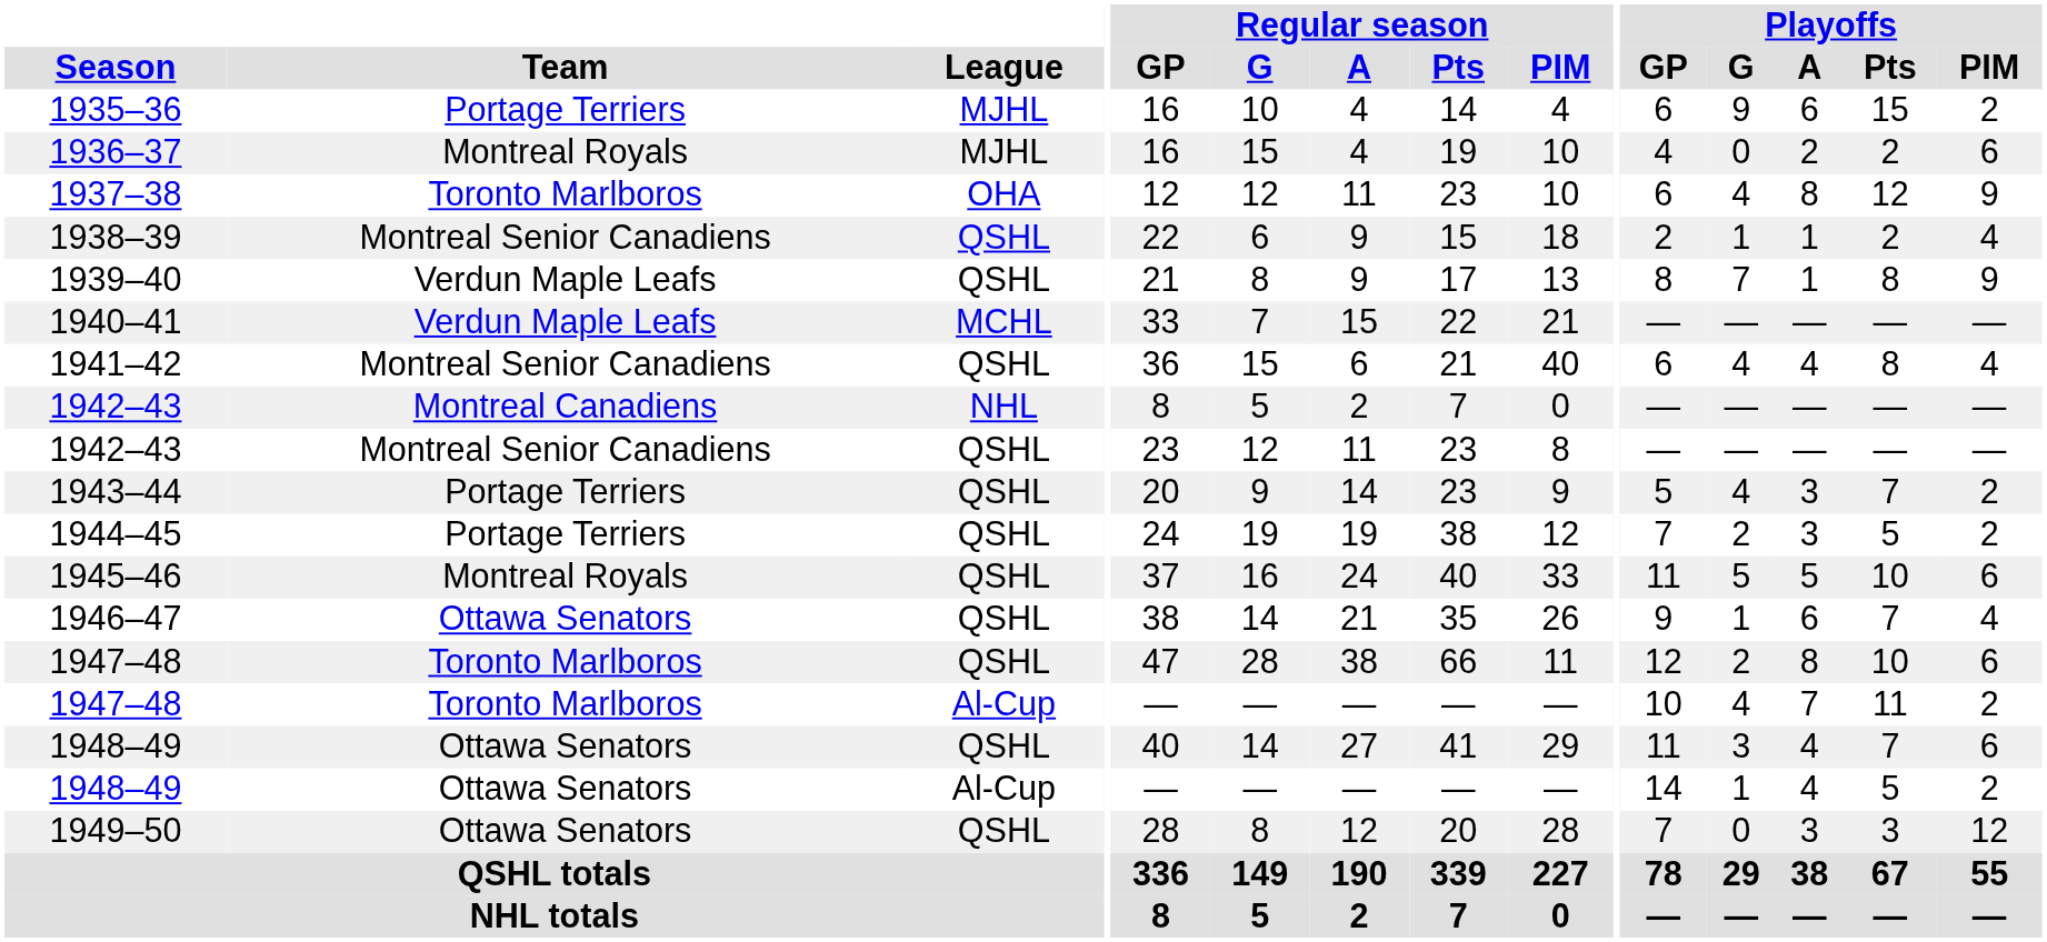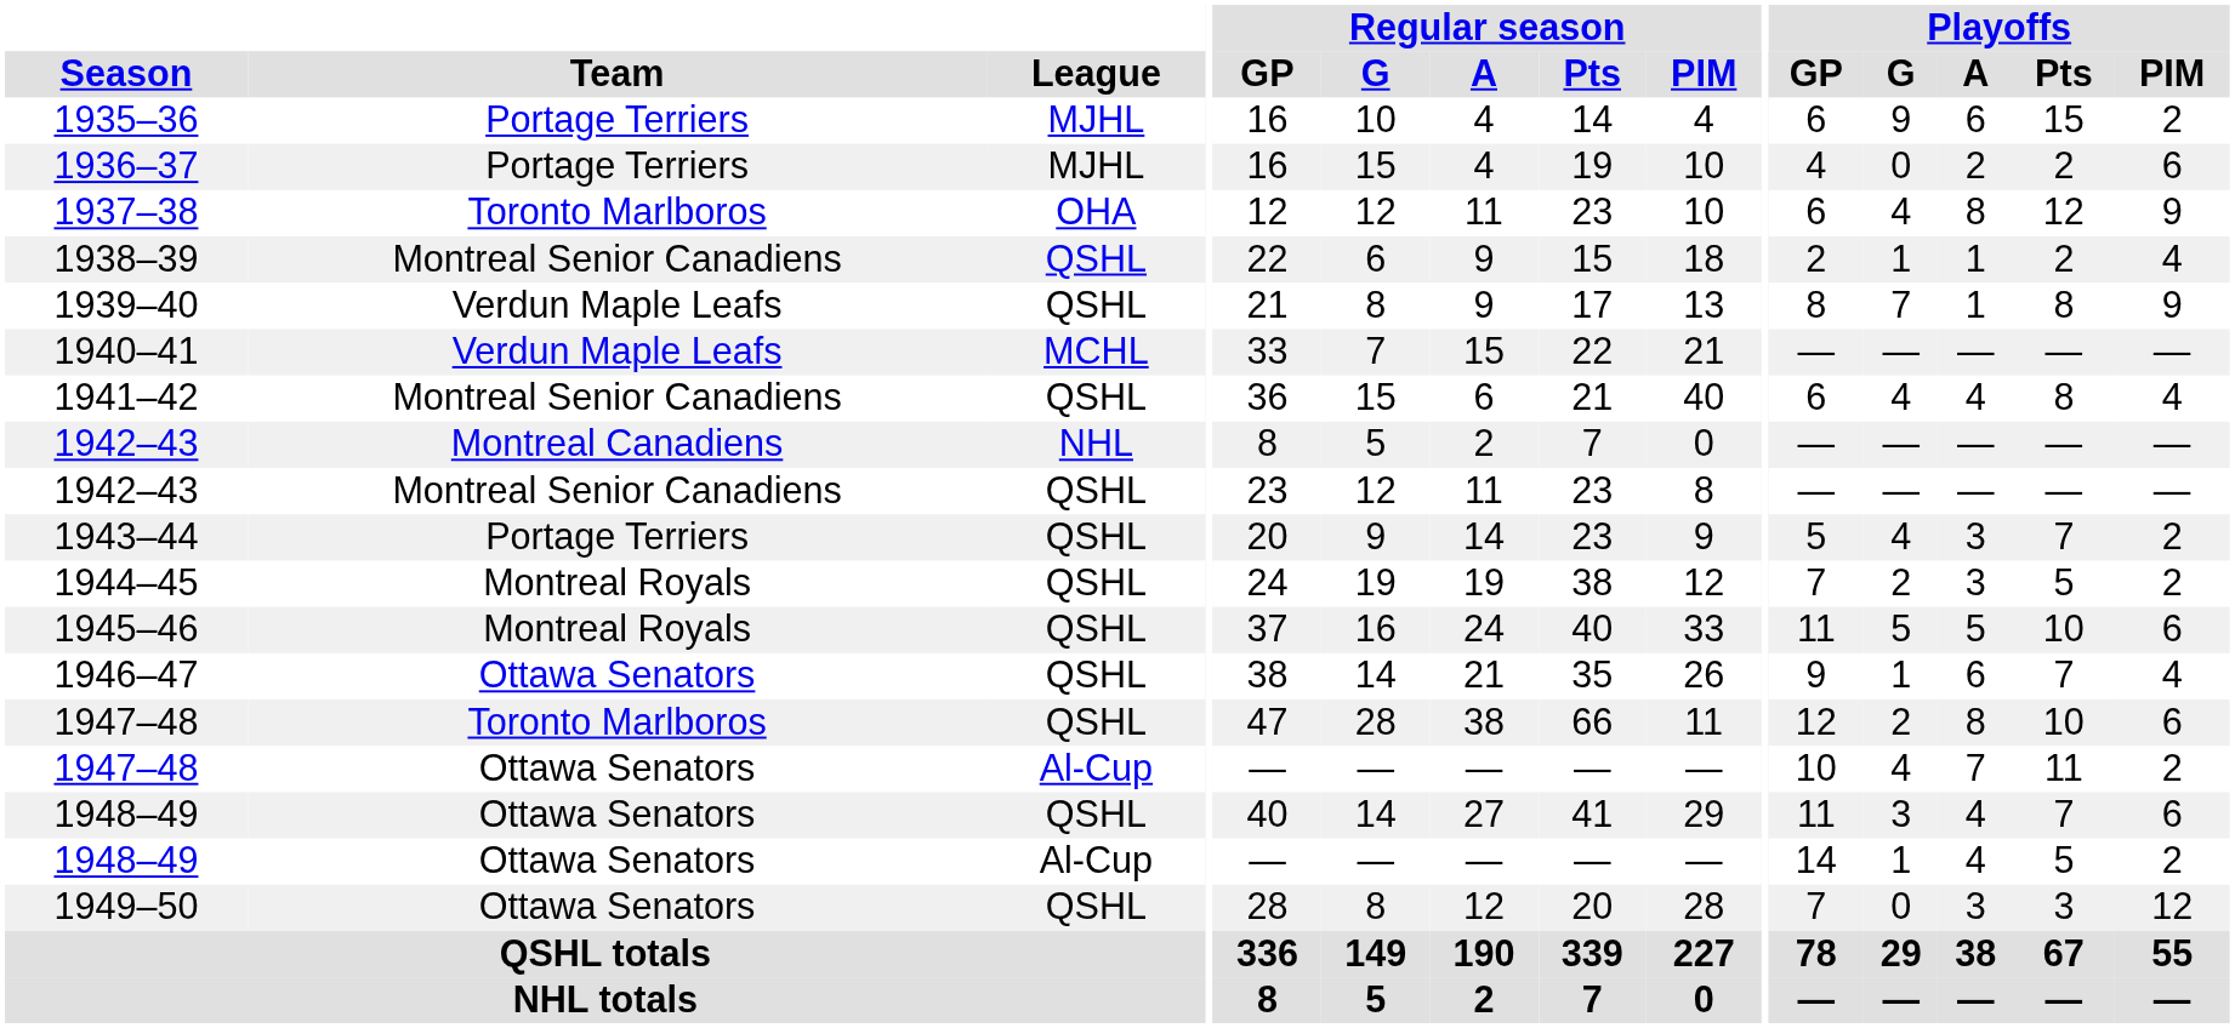1936–37 | Team: Montreal Royals -> Portage Terriers
1944–45 | Team: Portage Terriers -> Montreal Royals
1947–48 / Al-Cup | Team: Toronto Marlboros -> Ottawa Senators
